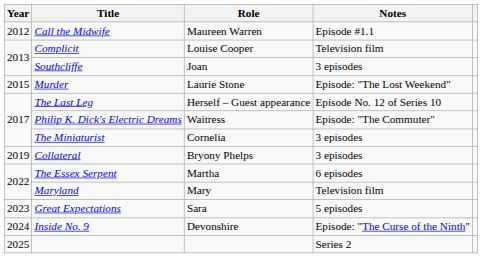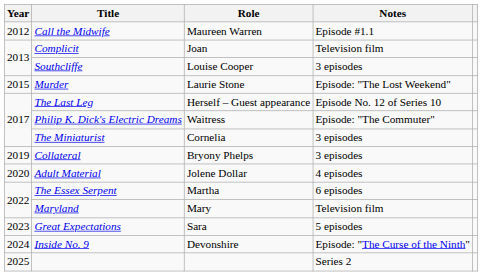Complicit | Role: Louise Cooper -> Joan
Southcliffe | Role: Joan -> Louise Cooper
+ row: 2020 | Adult Material | Jolene Dollar | 4 episodes
